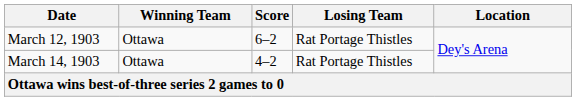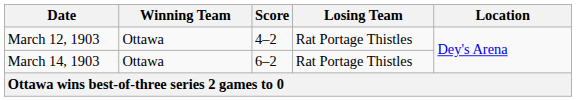March 12, 1903 | Score: 6–2 -> 4–2
March 14, 1903 | Score: 4–2 -> 6–2
